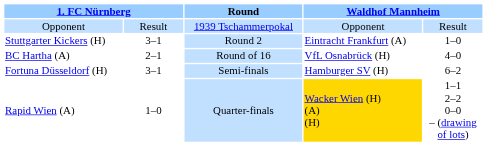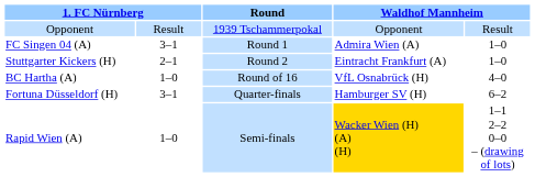+ row: FC Singen 04 (A) | 3–1 | Round 1 | Admira Wien (A) | 1–0
Stuttgarter Kickers (H) | column 2: 3–1 -> 2–1
BC Hartha (A) | column 2: 2–1 -> 1–0
Fortuna Düsseldorf (H) | Round: Semi-finals -> Quarter-finals
Rapid Wien (A) | Round: Quarter-finals -> Semi-finals
